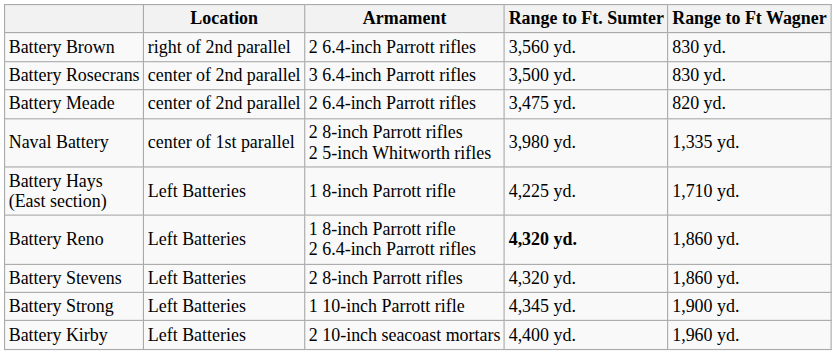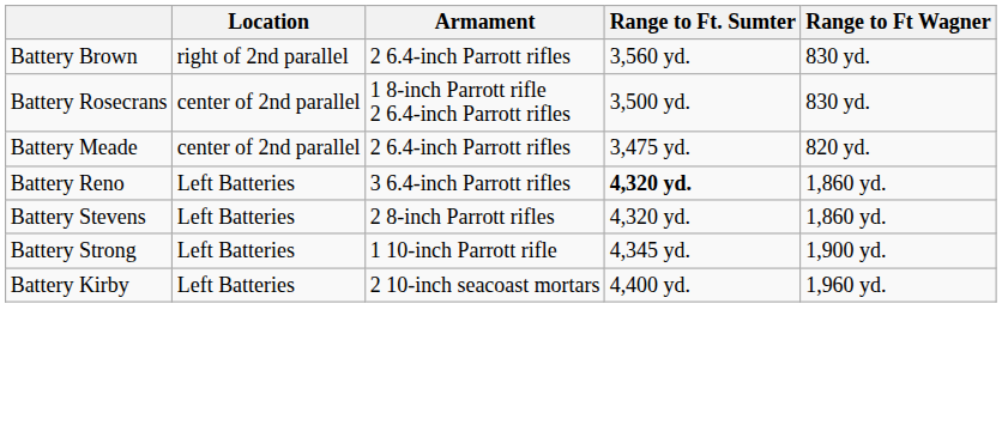Battery Rosecrans | Armament: 3 6.4-inch Parrott rifles -> 1 8-inch Parrott rifle 2 6.4-inch Parrott rifles
- row: Naval Battery | center of 1st parallel | 2 8-inch Parrott rifles 2 5-inch Whitworth rifles | 3,980 yd. | 1,335 yd.
- row: Battery Hays (East section) | Left Batteries | 1 8-inch Parrott rifle | 4,225 yd. | 1,710 yd.
Battery Reno | Armament: 1 8-inch Parrott rifle 2 6.4-inch Parrott rifles -> 3 6.4-inch Parrott rifles
